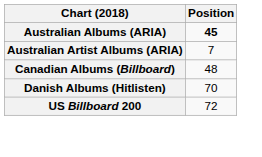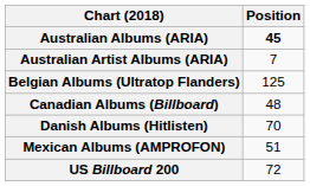+ row: Belgian Albums (Ultratop Flanders) | 125
+ row: Mexican Albums (AMPROFON) | 51
